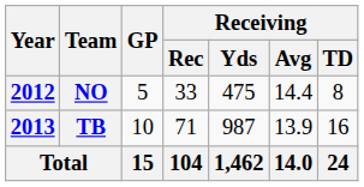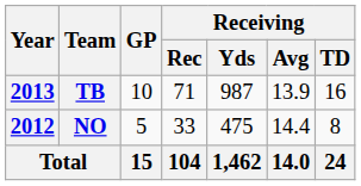rows swapped: NO <-> TB
